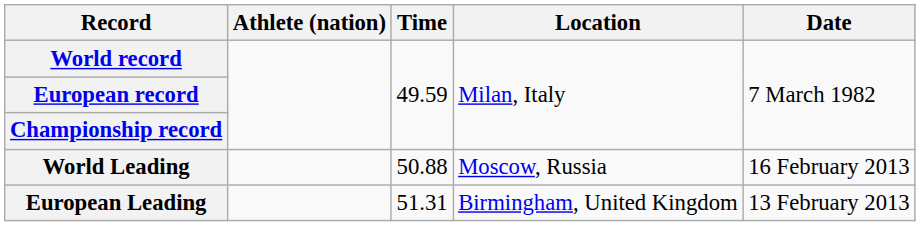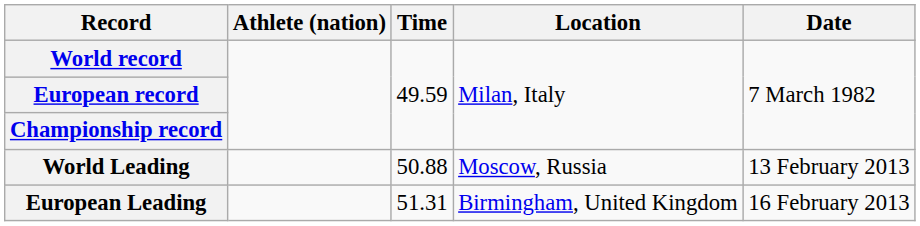World Leading | Date: 16 February 2013 -> 13 February 2013
European Leading | Date: 13 February 2013 -> 16 February 2013
